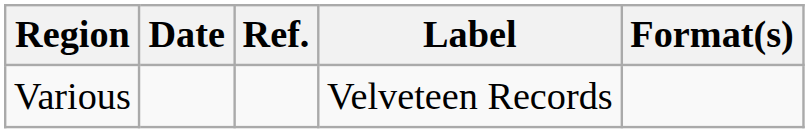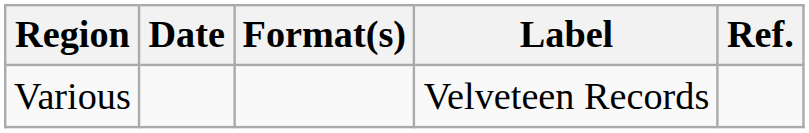columns swapped: Format(s) <-> Ref.
